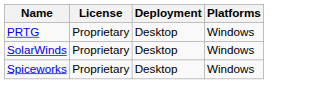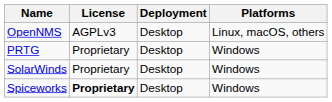+ row: OpenNMS | AGPLv3 | Desktop | Linux, macOS, others
Spiceworks | License: normal -> bold
